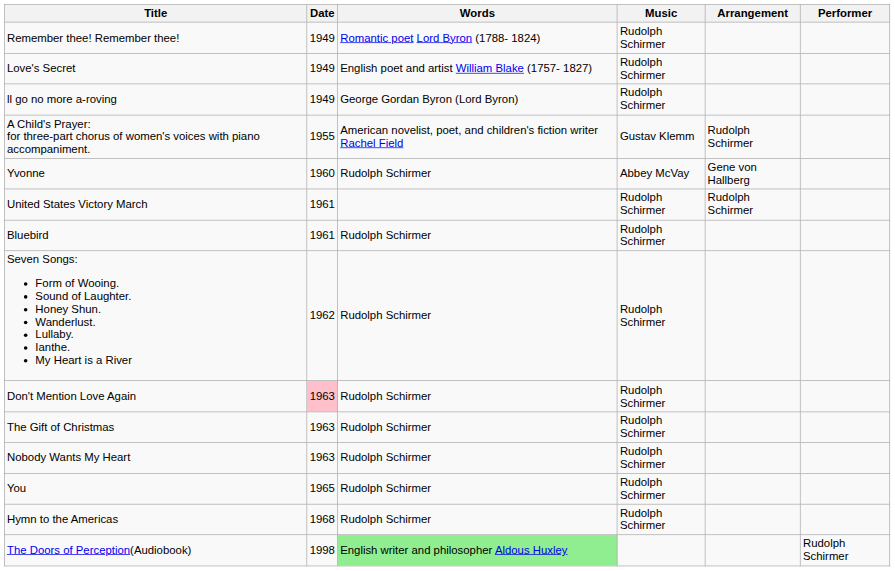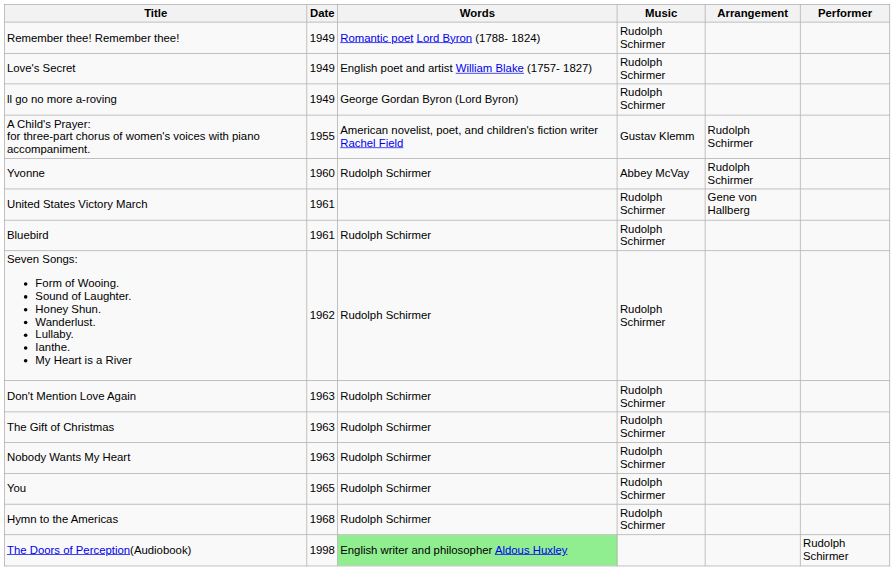Yvonne | Arrangement: Gene von Hallberg -> Rudolph Schirmer
United States Victory March | Arrangement: Rudolph Schirmer -> Gene von Hallberg
Don't Mention Love Again | Date: pink background -> no background
